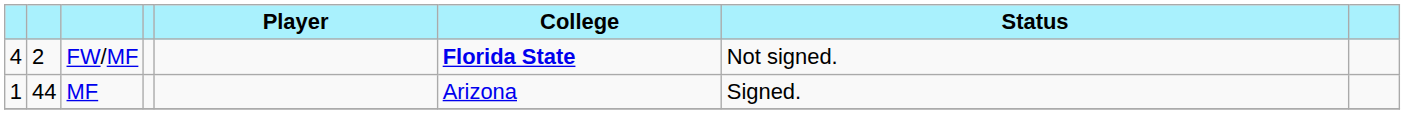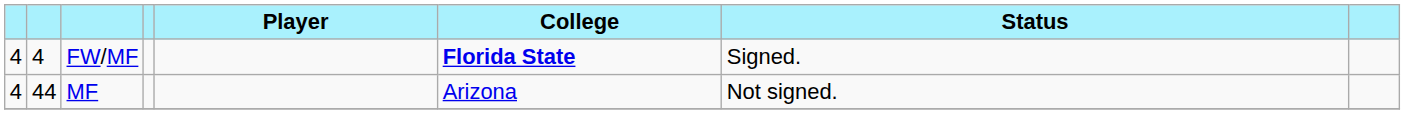FW/MF | column 2: 2 -> 4
FW/MF | Status: Not signed. -> Signed.
MF | column 1: 1 -> 4
MF | Status: Signed. -> Not signed.
